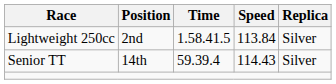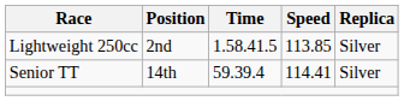Lightweight 250cc | Speed: 113.84 -> 113.85
Senior TT | Speed: 114.43 -> 114.41
